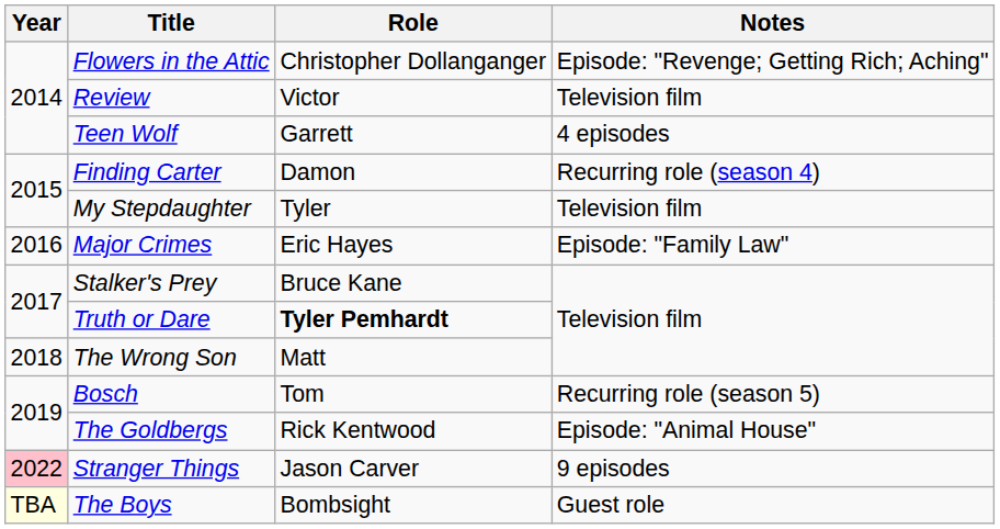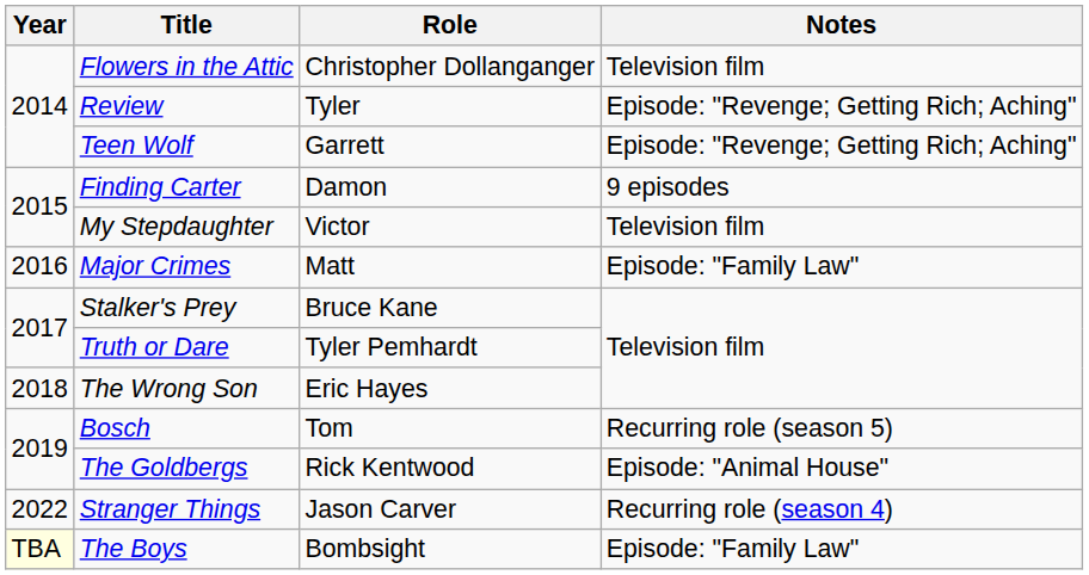Flowers in the Attic | Notes: Episode: "Revenge; Getting Rich; Aching" -> Television film
Review | Role: Victor -> Tyler
Review | Notes: Television film -> Episode: "Revenge; Getting Rich; Aching"
Teen Wolf | Notes: 4 episodes -> Episode: "Revenge; Getting Rich; Aching"
Finding Carter | Notes: Recurring role (season 4) -> 9 episodes
My Stepdaughter | Role: Tyler -> Victor
Major Crimes | Role: Eric Hayes -> Matt
Truth or Dare | Role: bold -> normal
The Wrong Son | Role: Matt -> Eric Hayes
Stranger Things | Year: pink background -> no background
Stranger Things | Notes: 9 episodes -> Recurring role (season 4)
The Boys | Notes: Guest role -> Episode: "Family Law"
